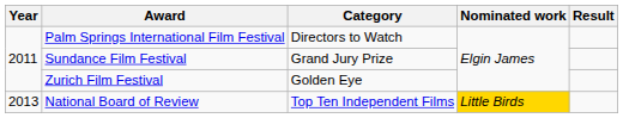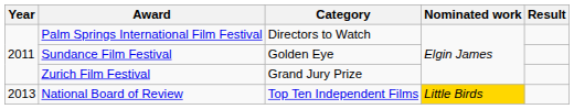Sundance Film Festival | Category: Grand Jury Prize -> Golden Eye
Zurich Film Festival | Category: Golden Eye -> Grand Jury Prize
